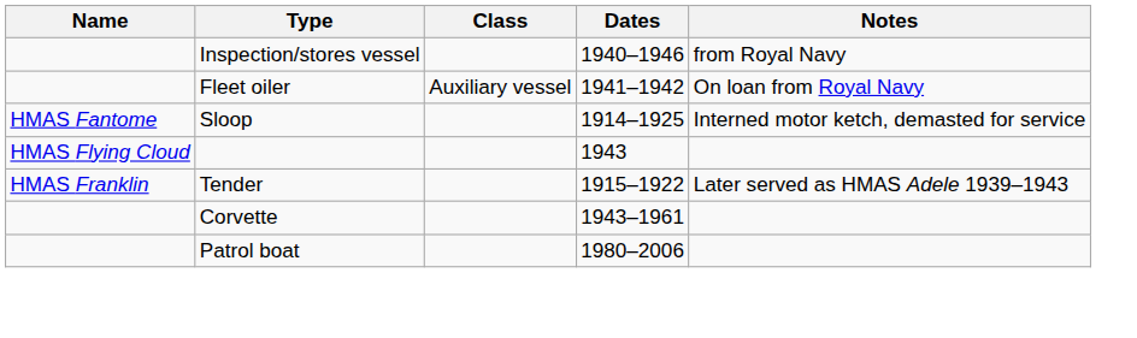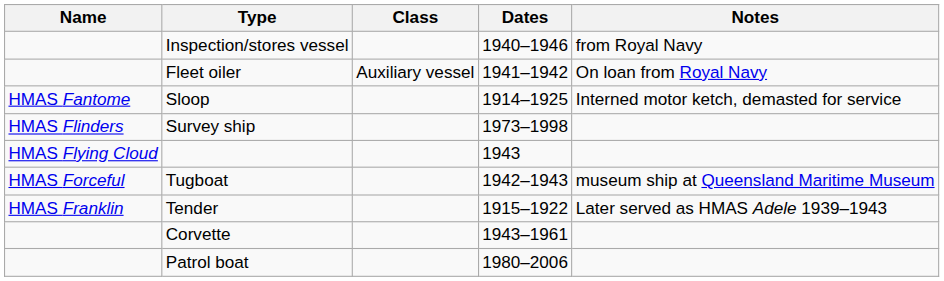+ row: HMAS Flinders | Survey ship | 1973–1998
+ row: HMAS Forceful | Tugboat | 1942–1943 | museum ship at Queensland Maritime Museum
